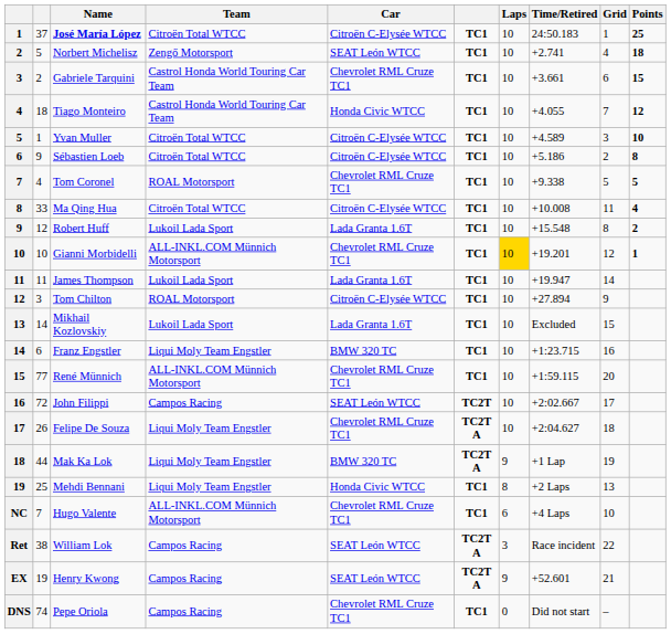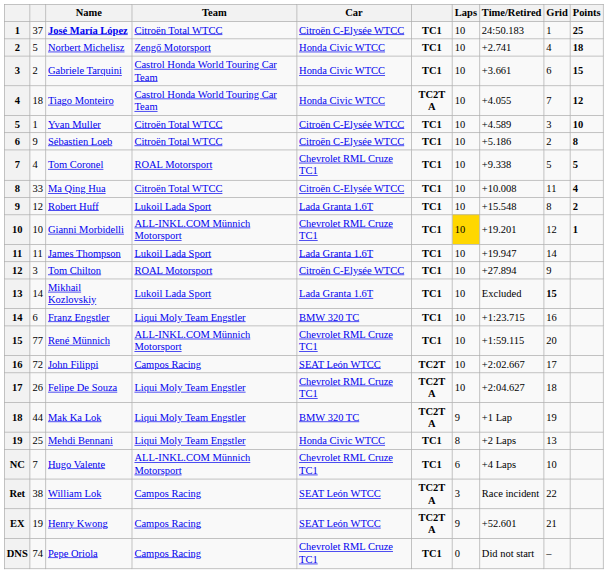Norbert Michelisz | Car: SEAT León WTCC -> Honda Civic WTCC
Gabriele Tarquini | Car: Chevrolet RML Cruze TC1 -> Honda Civic WTCC
Tiago Monteiro | column 6: TC1 -> TC2T A
Mikhail Kozlovskiy | Grid: normal -> bold
